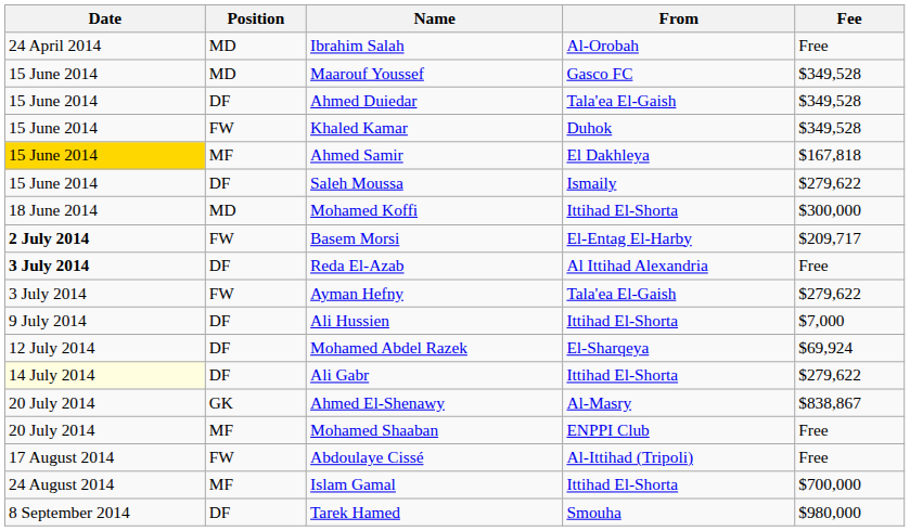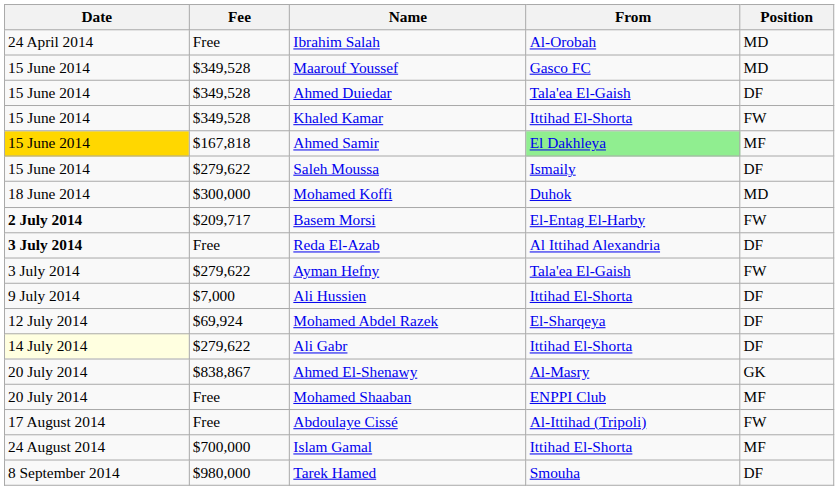columns swapped: Position <-> Fee
Khaled Kamar | From: Duhok -> Ittihad El-Shorta
Ahmed Samir | From: no background -> lightgreen background
Mohamed Koffi | From: Ittihad El-Shorta -> Duhok
